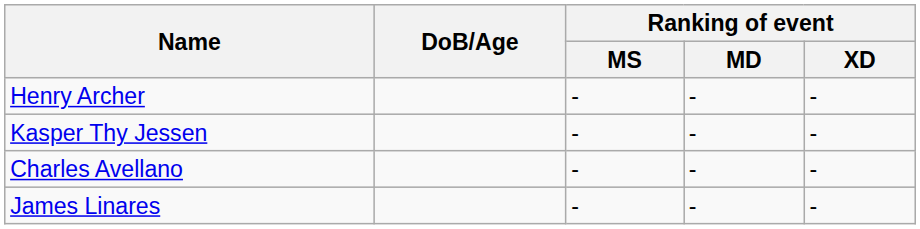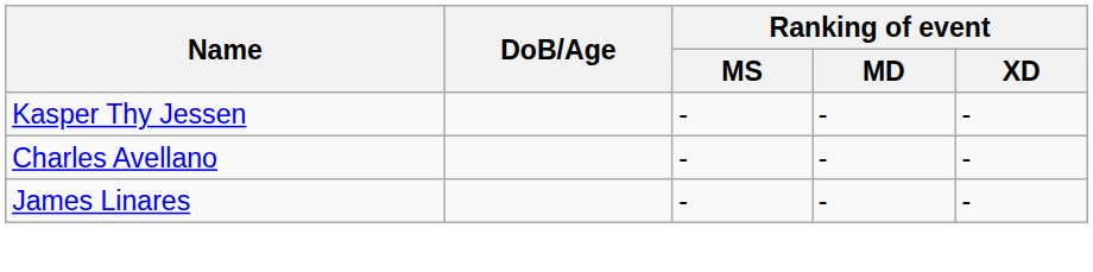- row: Henry Archer | - | - | -
